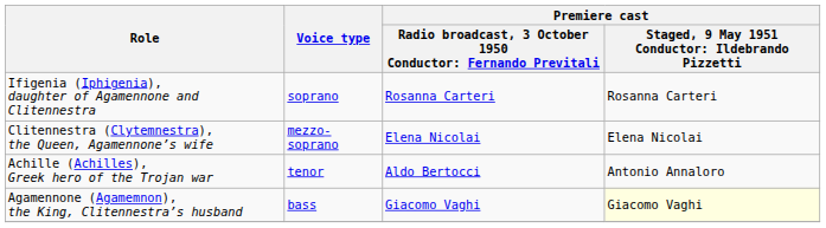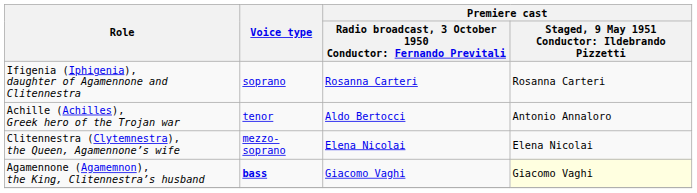rows swapped: Clitennestra (Clytemnestra), the Queen, Agamennone’s wife <-> Achille (Achilles), Greek hero of the Trojan war
Agamennone (Agamemnon), the King, Clitennestra’s husband | Voice type: normal -> bold
